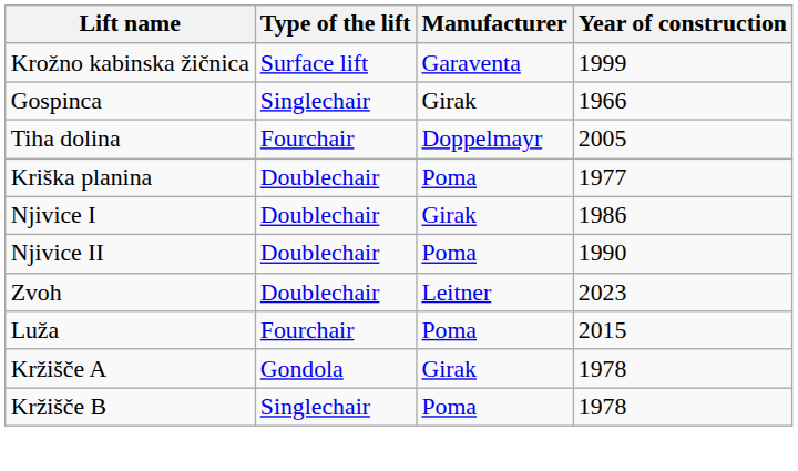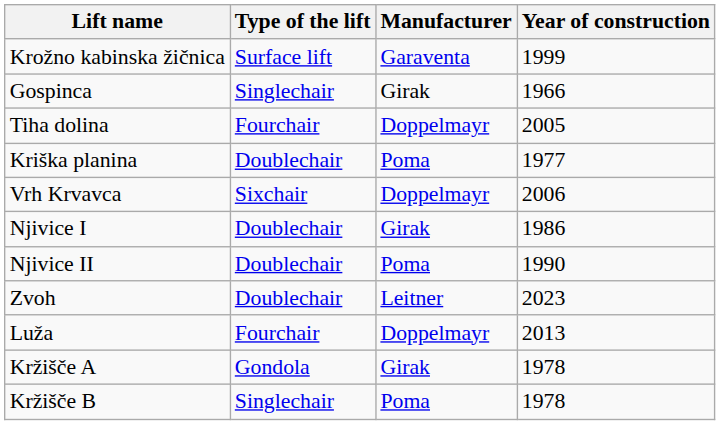+ row: Vrh Krvavca | Sixchair | Doppelmayr | 2006
Luža | Manufacturer: Poma -> Doppelmayr
Luža | Year of construction: 2015 -> 2013
